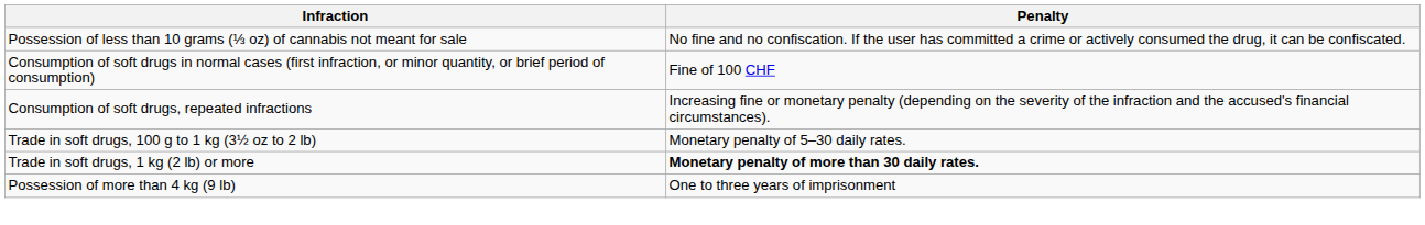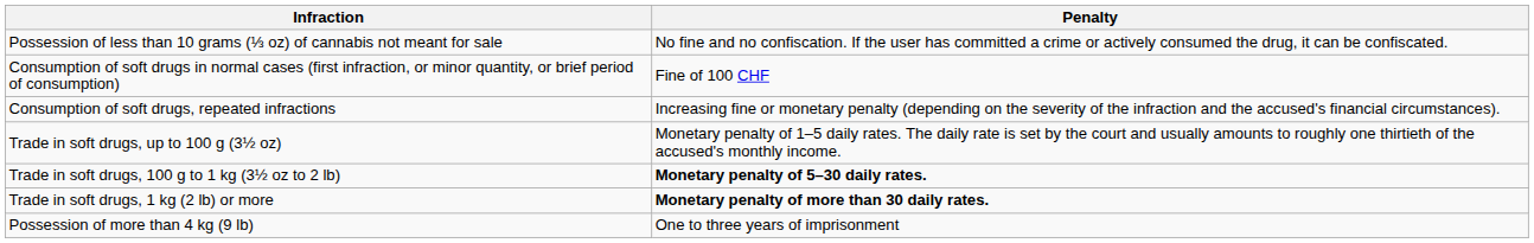+ row: Trade in soft drugs, up to 100 g (3½ oz) | Monetary penalty of 1–5 daily rates. The daily rate is set by the court and usually amounts to roughly one thirtieth of the accused's monthly income.
Trade in soft drugs, 100 g to 1 kg (3½ oz to 2 lb) | Penalty: normal -> bold
